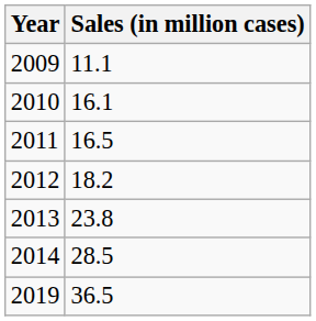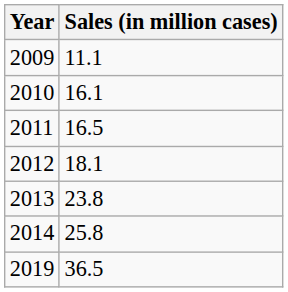2012 | Sales (in million cases): 18.2 -> 18.1
2014 | Sales (in million cases): 28.5 -> 25.8
